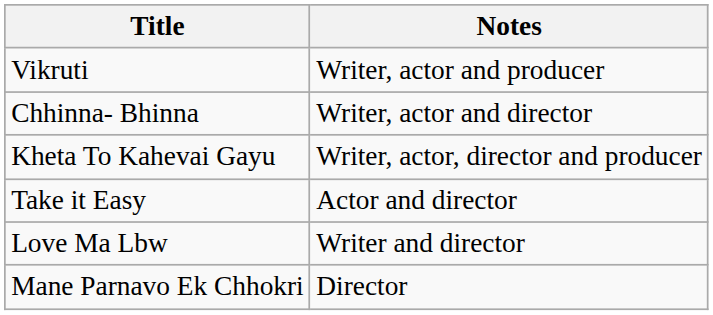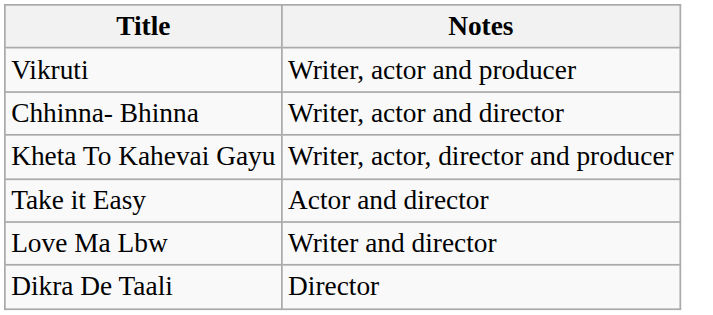- row: Mane Parnavo Ek Chhokri | Director
+ row: Dikra De Taali | Director
